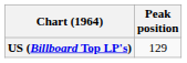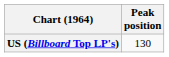US (Billboard Top LP's) | Peak position: 129 -> 130
